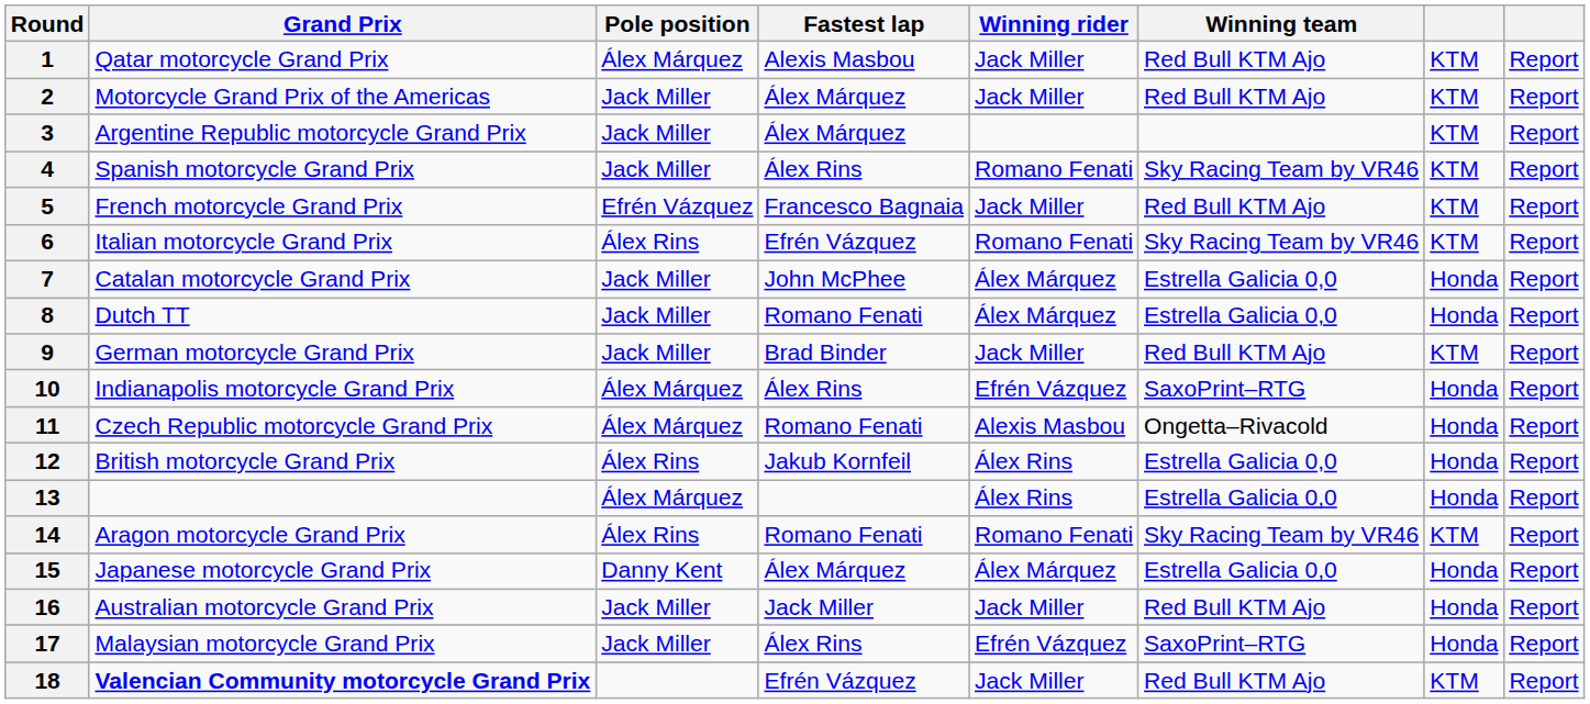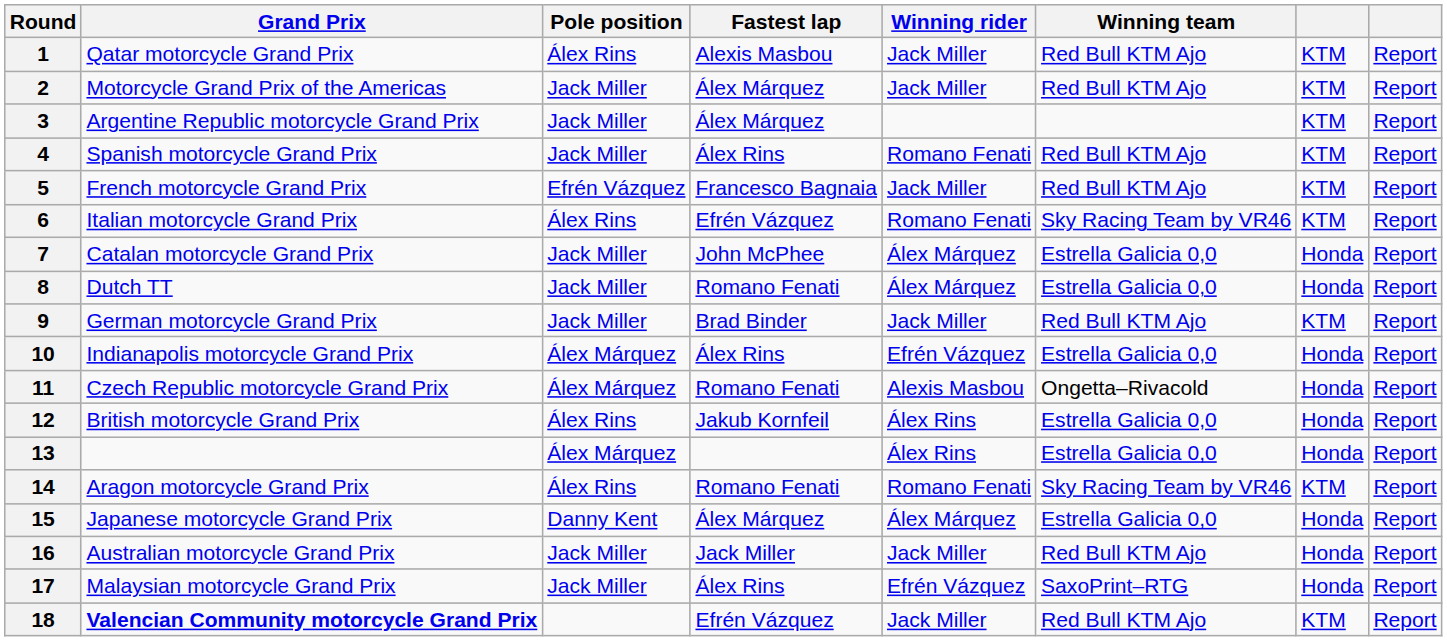1 | Pole position: Álex Márquez -> Álex Rins
4 | Winning team: Sky Racing Team by VR46 -> Red Bull KTM Ajo
10 | Winning team: SaxoPrint–RTG -> Estrella Galicia 0,0
